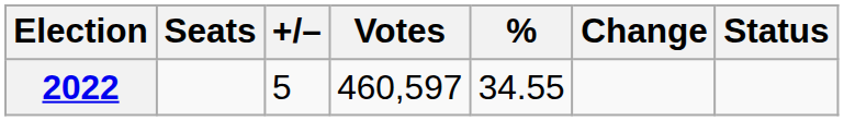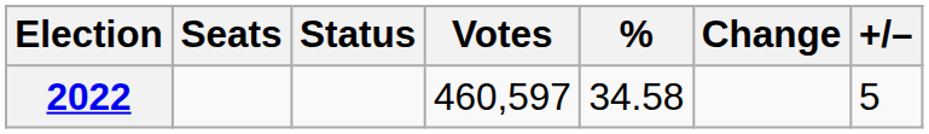columns swapped: +/– <-> Status
2022 | %: 34.55 -> 34.58
